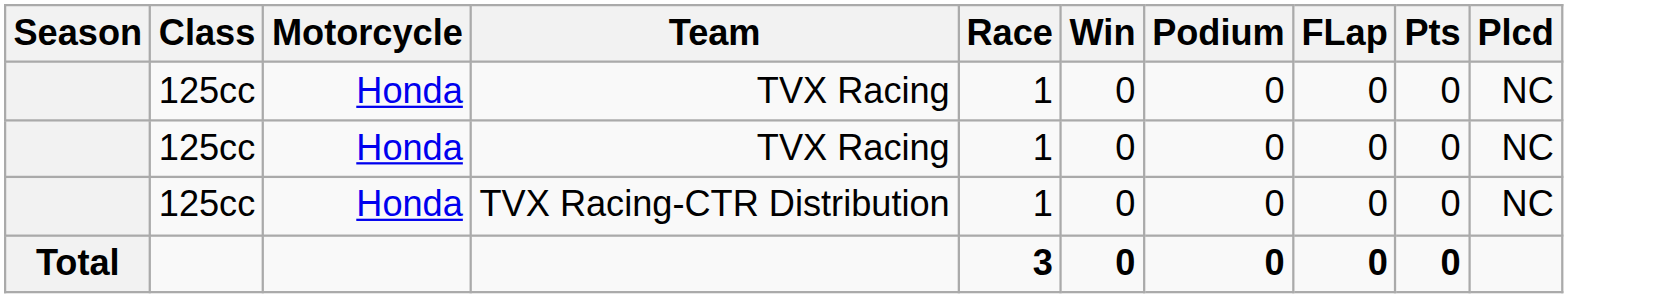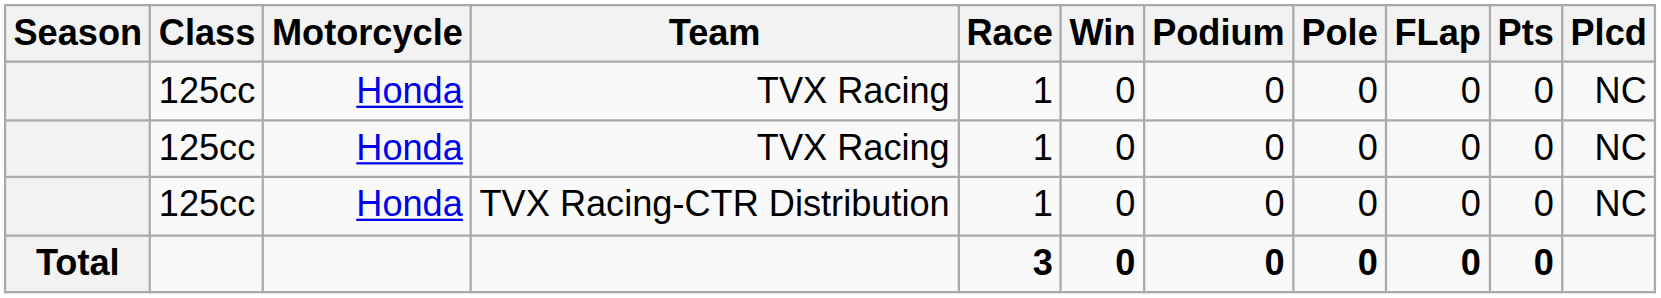+ column: Pole | 0 | 0 | 0 | 0
